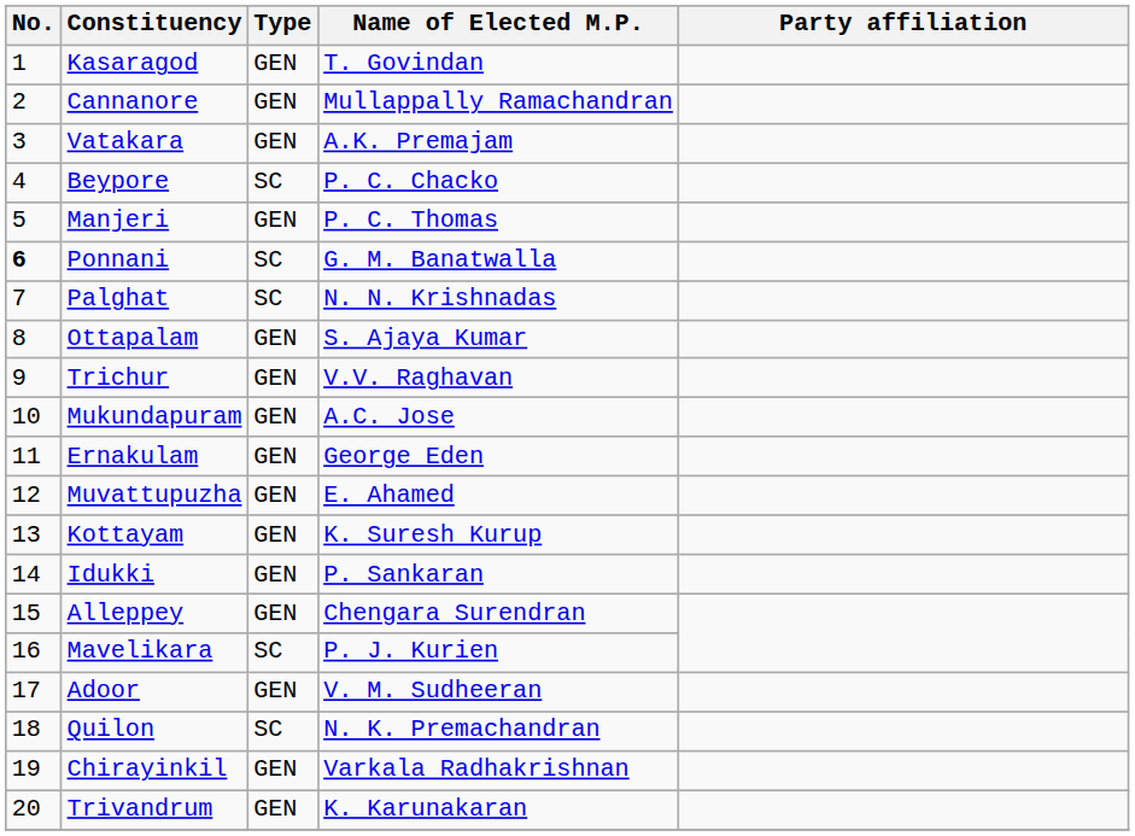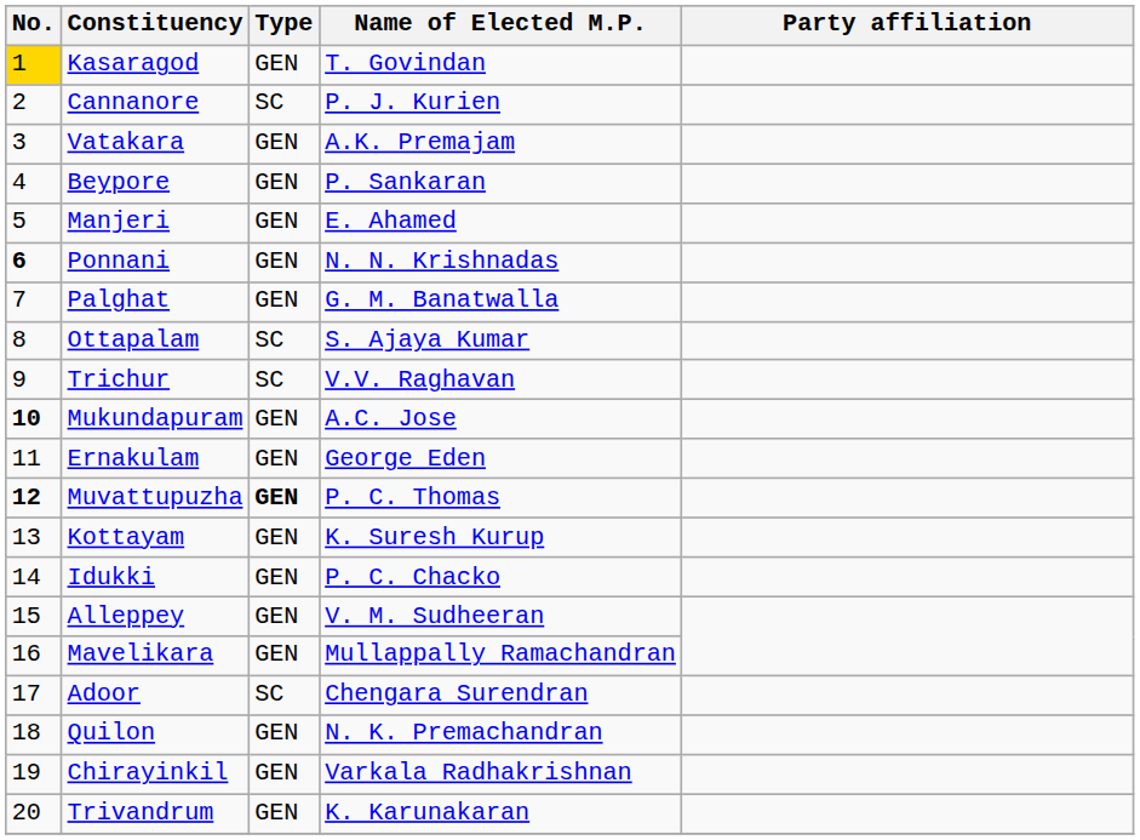Kasaragod | No.: no background -> gold background
Cannanore | Type: GEN -> SC
Cannanore | Name of Elected M.P.: Mullappally Ramachandran -> P. J. Kurien
Beypore | Type: SC -> GEN
Beypore | Name of Elected M.P.: P. C. Chacko -> P. Sankaran
Manjeri | Name of Elected M.P.: P. C. Thomas -> E. Ahamed
Ponnani | Type: SC -> GEN
Ponnani | Name of Elected M.P.: G. M. Banatwalla -> N. N. Krishnadas
Palghat | Type: SC -> GEN
Palghat | Name of Elected M.P.: N. N. Krishnadas -> G. M. Banatwalla
Ottapalam | Type: GEN -> SC
Trichur | Type: GEN -> SC
Mukundapuram | No.: normal -> bold
Muvattupuzha | No.: normal -> bold
Muvattupuzha | Type: normal -> bold
Muvattupuzha | Name of Elected M.P.: E. Ahamed -> P. C. Thomas
Idukki | Name of Elected M.P.: P. Sankaran -> P. C. Chacko
Alleppey | Name of Elected M.P.: Chengara Surendran -> V. M. Sudheeran
Mavelikara | Type: SC -> GEN
Mavelikara | Name of Elected M.P.: P. J. Kurien -> Mullappally Ramachandran
Adoor | Type: GEN -> SC
Adoor | Name of Elected M.P.: V. M. Sudheeran -> Chengara Surendran
Quilon | Type: SC -> GEN
